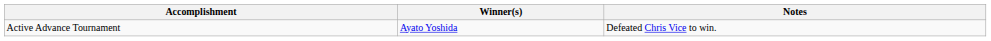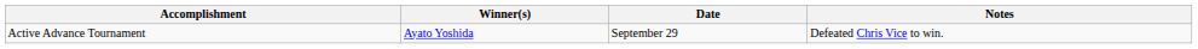+ column: Date | September 29
